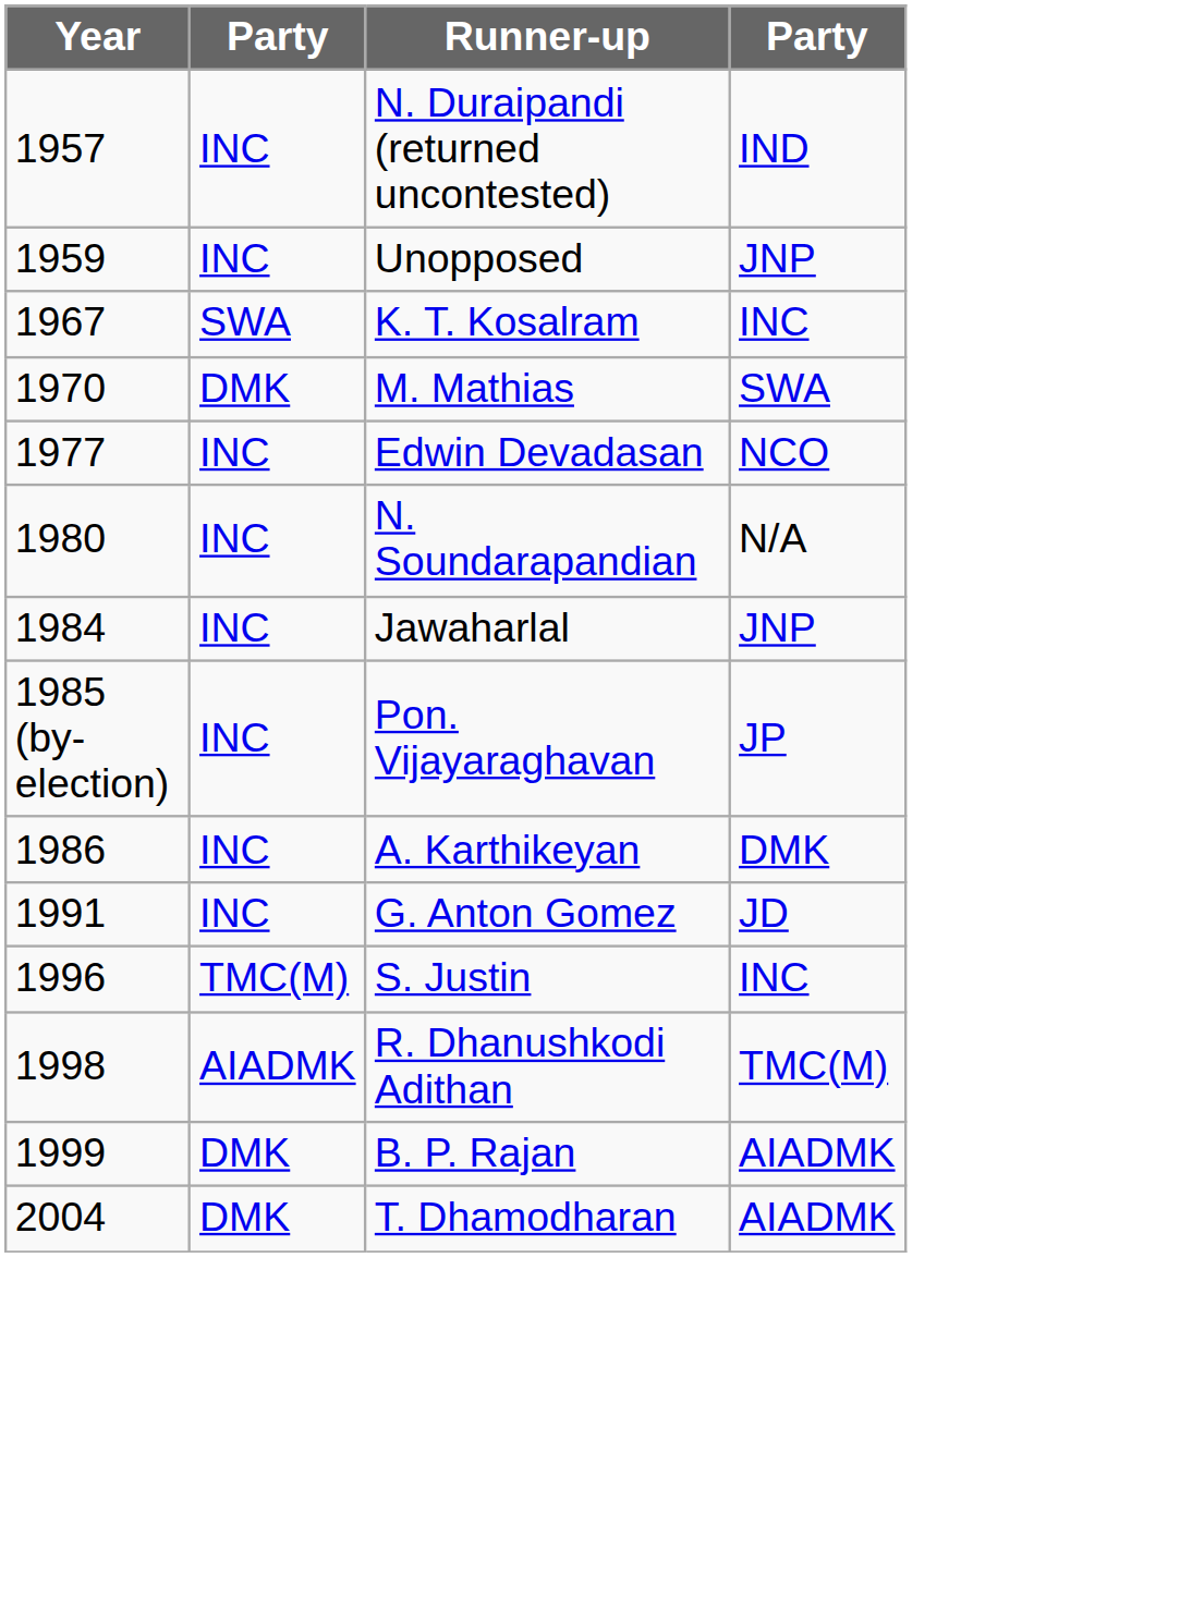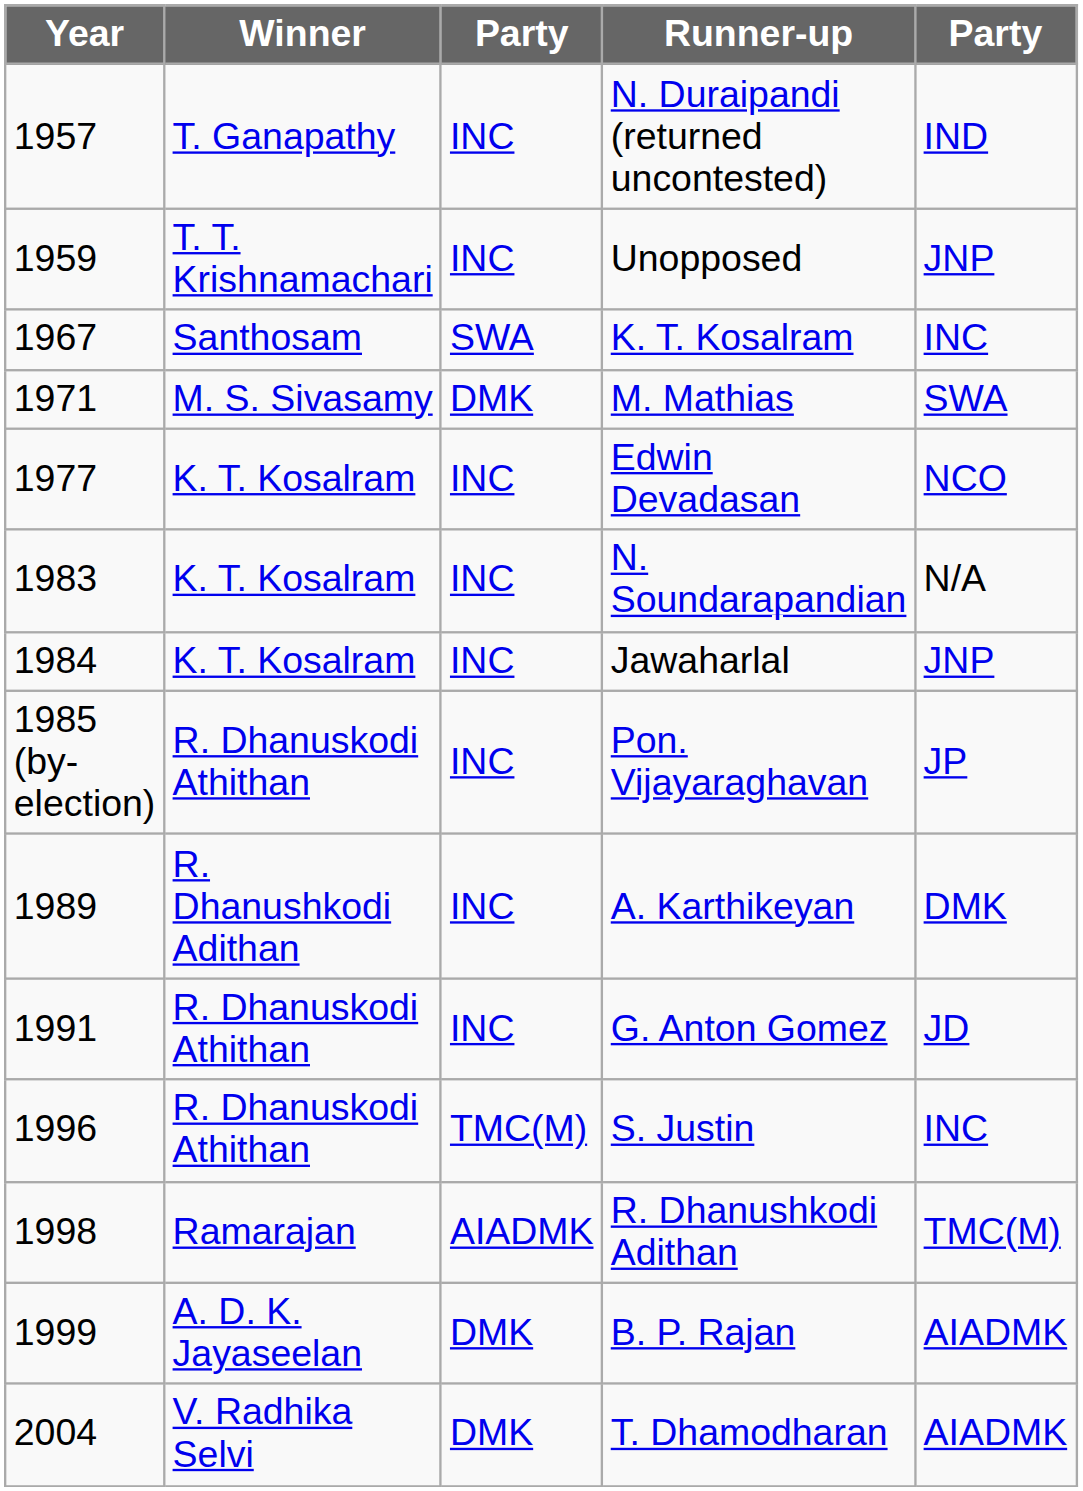+ column: Winner | T. Ganapathy | T. T. Krishnamachari | Santhosam | M. S. Sivasamy | K. T. Kosalram | K. T. Kosalram | K. T. Kosalram | R. Dhanuskodi Athithan | R. Dhanushkodi Adithan | R. Dhanuskodi Athithan | R. Dhanuskodi Athithan | Ramarajan | A. D. K. Jayaseelan | V. Radhika Selvi
M. Mathias | Year: 1970 -> 1971
N. Soundarapandian | Year: 1980 -> 1983
A. Karthikeyan | Year: 1986 -> 1989
